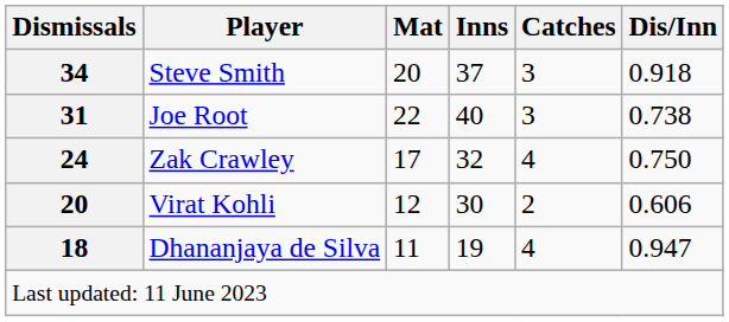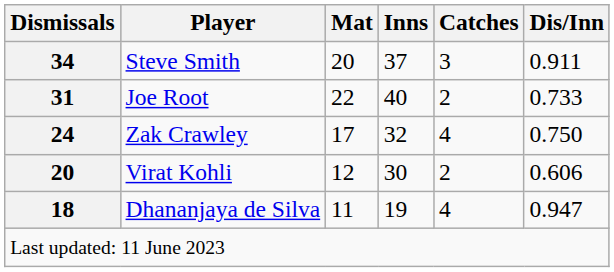Steve Smith | Dis/Inn: 0.918 -> 0.911
Joe Root | Catches: 3 -> 2
Joe Root | Dis/Inn: 0.738 -> 0.733
